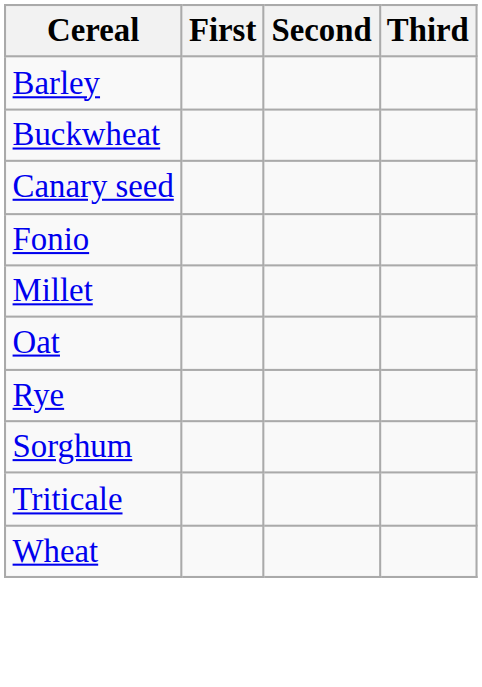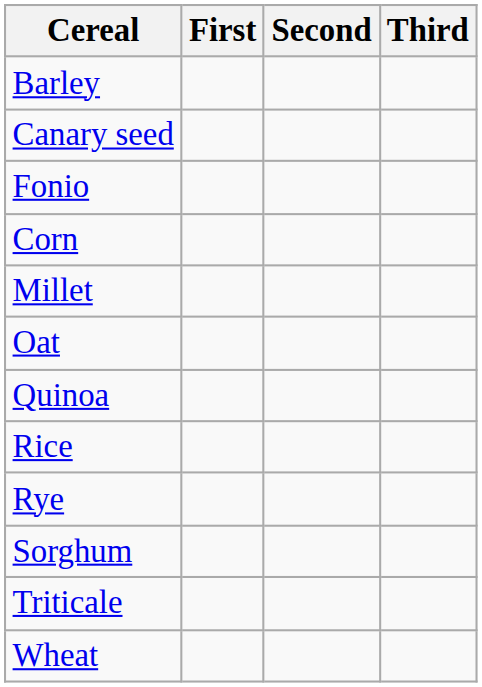- row: Buckwheat
+ row: Corn
+ row: Quinoa
+ row: Rice
